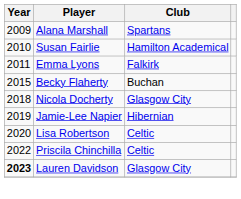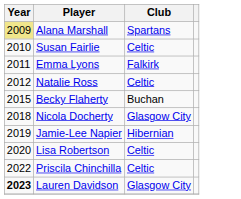Alana Marshall | Year: no background -> khaki background
Susan Fairlie | Club: Hamilton Academical -> Celtic
+ row: 2012 | Natalie Ross | Celtic
